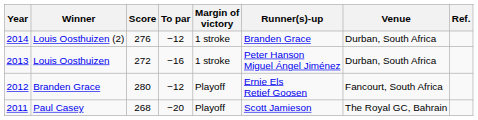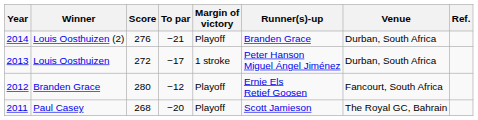Louis Oosthuizen (2) | To par: −12 -> −21
Louis Oosthuizen (2) | Margin of victory: 1 stroke -> Playoff
Louis Oosthuizen | To par: −16 -> −17
